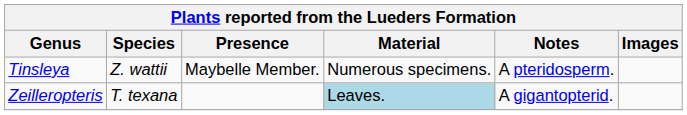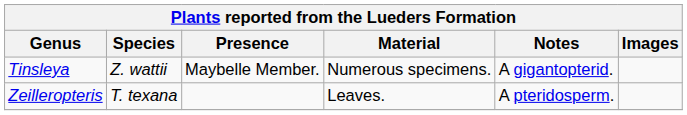Tinsleya | Notes: A pteridosperm. -> A gigantopterid.
Zeilleropteris | Material: lightblue background -> no background
Zeilleropteris | Notes: A gigantopterid. -> A pteridosperm.
